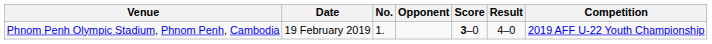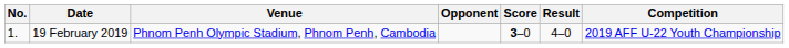columns swapped: No. <-> Venue
